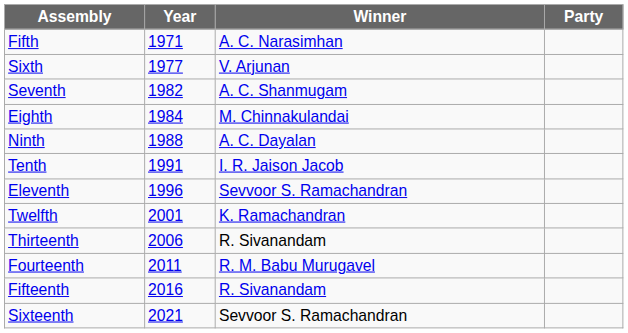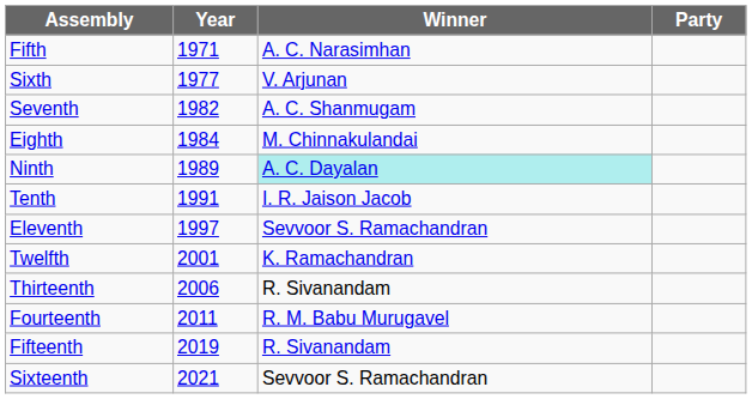Ninth | Year: 1988 -> 1989
Ninth | Winner: no background -> paleturquoise background
Eleventh | Year: 1996 -> 1997
Fifteenth | Year: 2016 -> 2019
